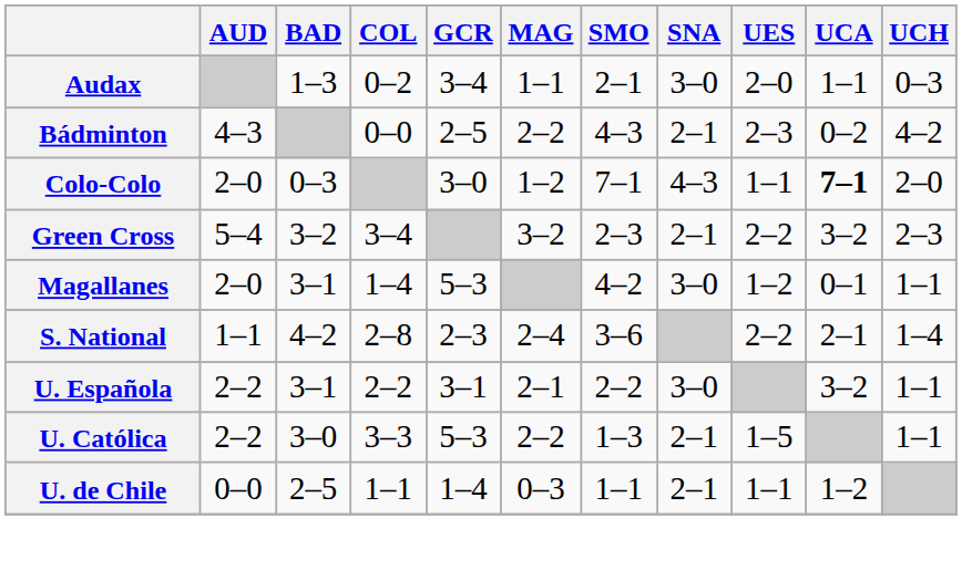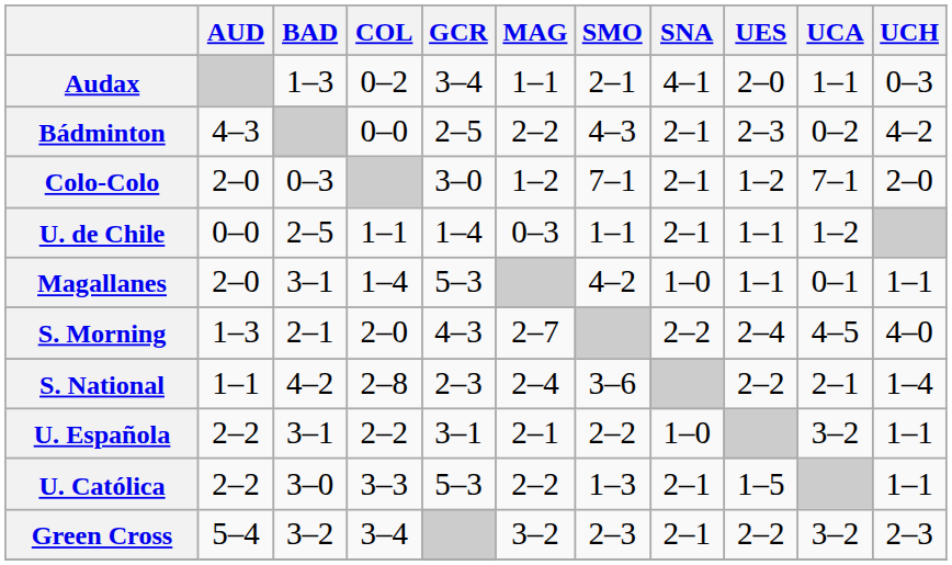Audax | SNA: 3–0 -> 4–1
Colo-Colo | SNA: 4–3 -> 2–1
Colo-Colo | UES: 1–1 -> 1–2
Colo-Colo | UCA: bold -> normal
rows swapped: Green Cross <-> U. de Chile
Magallanes | SNA: 3–0 -> 1–0
Magallanes | UES: 1–2 -> 1–1
+ row: S. Morning | 1–3 | 2–1 | 2–0 | 4–3 | 2–7 | 2–2 | 2–4 | 4–5 | 4–0
U. Española | SNA: 3–0 -> 1–0
